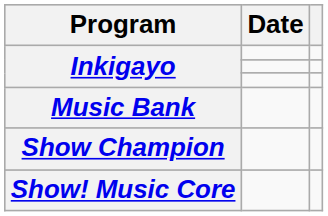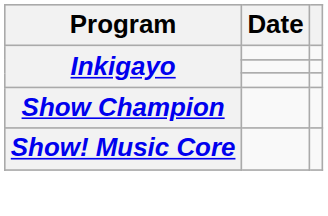- row: Music Bank
